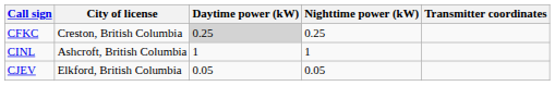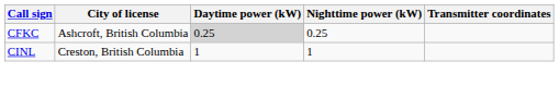CFKC | City of license: Creston, British Columbia -> Ashcroft, British Columbia
CINL | City of license: Ashcroft, British Columbia -> Creston, British Columbia
- row: CJEV | Elkford, British Columbia | 0.05 | 0.05
